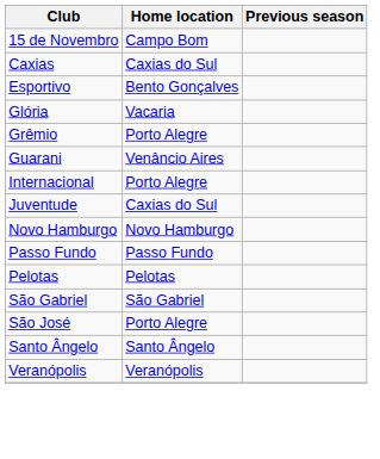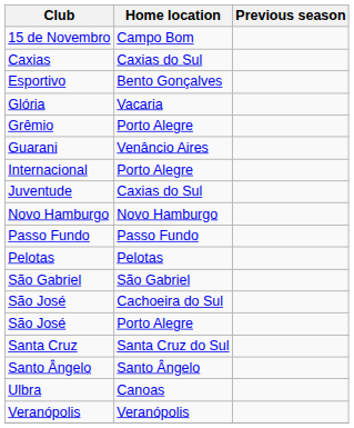+ row: São José | Cachoeira do Sul
+ row: Santa Cruz | Santa Cruz do Sul
+ row: Ulbra | Canoas
